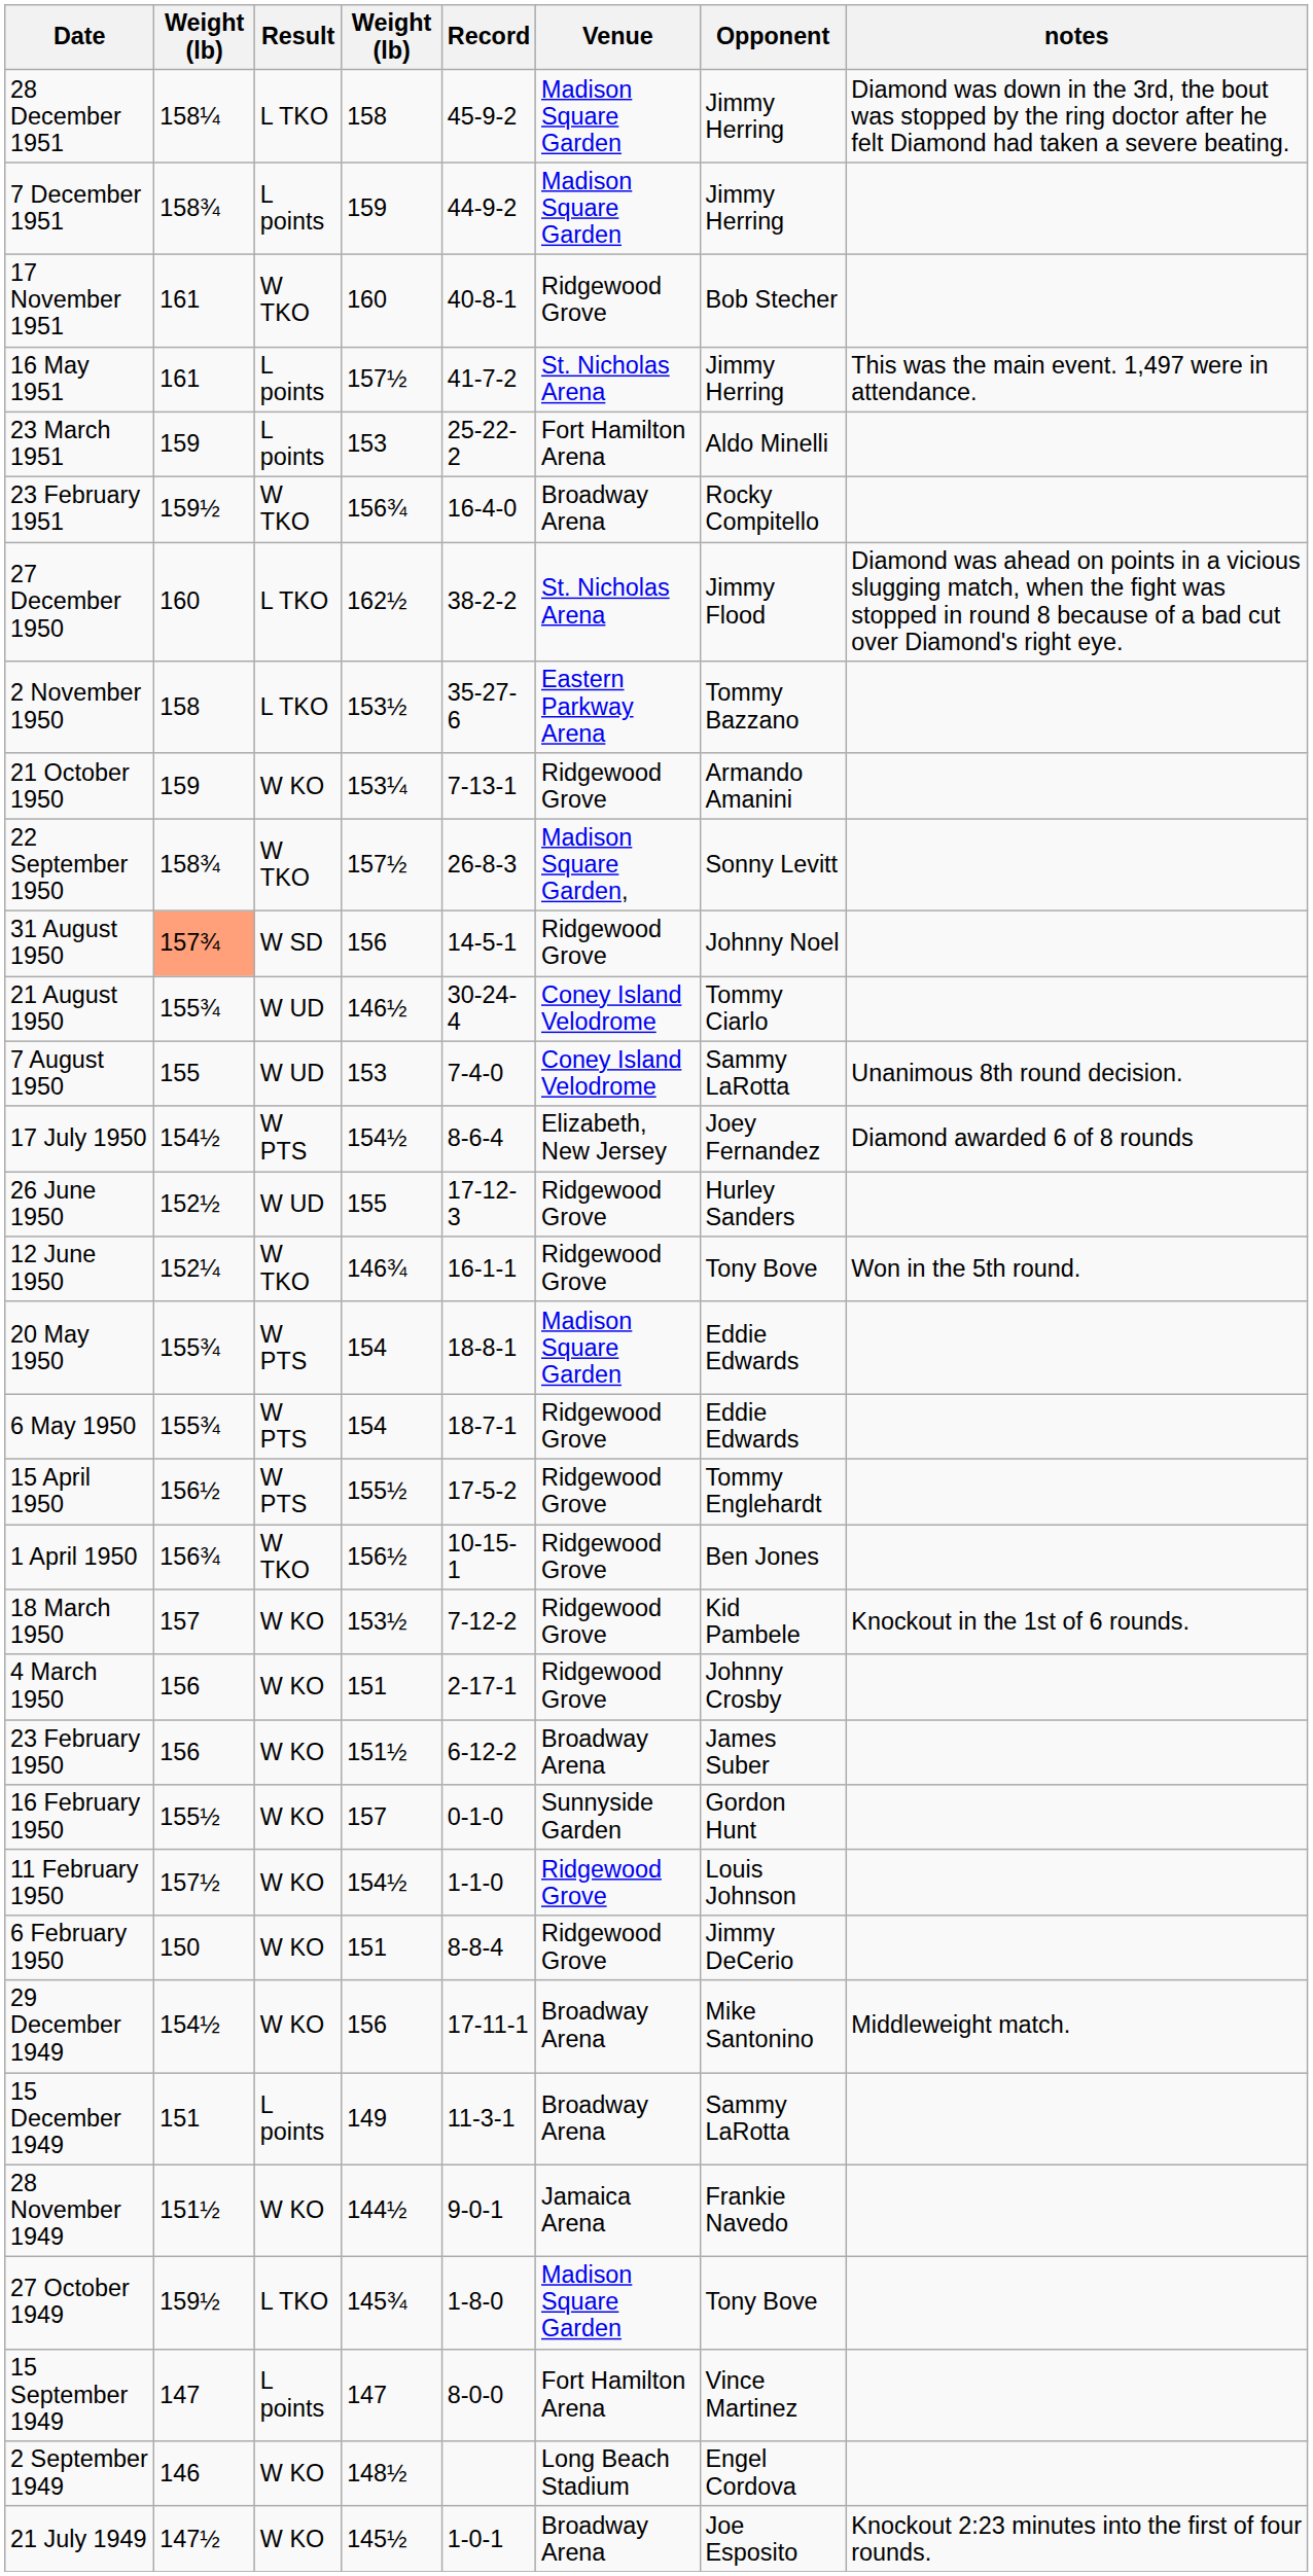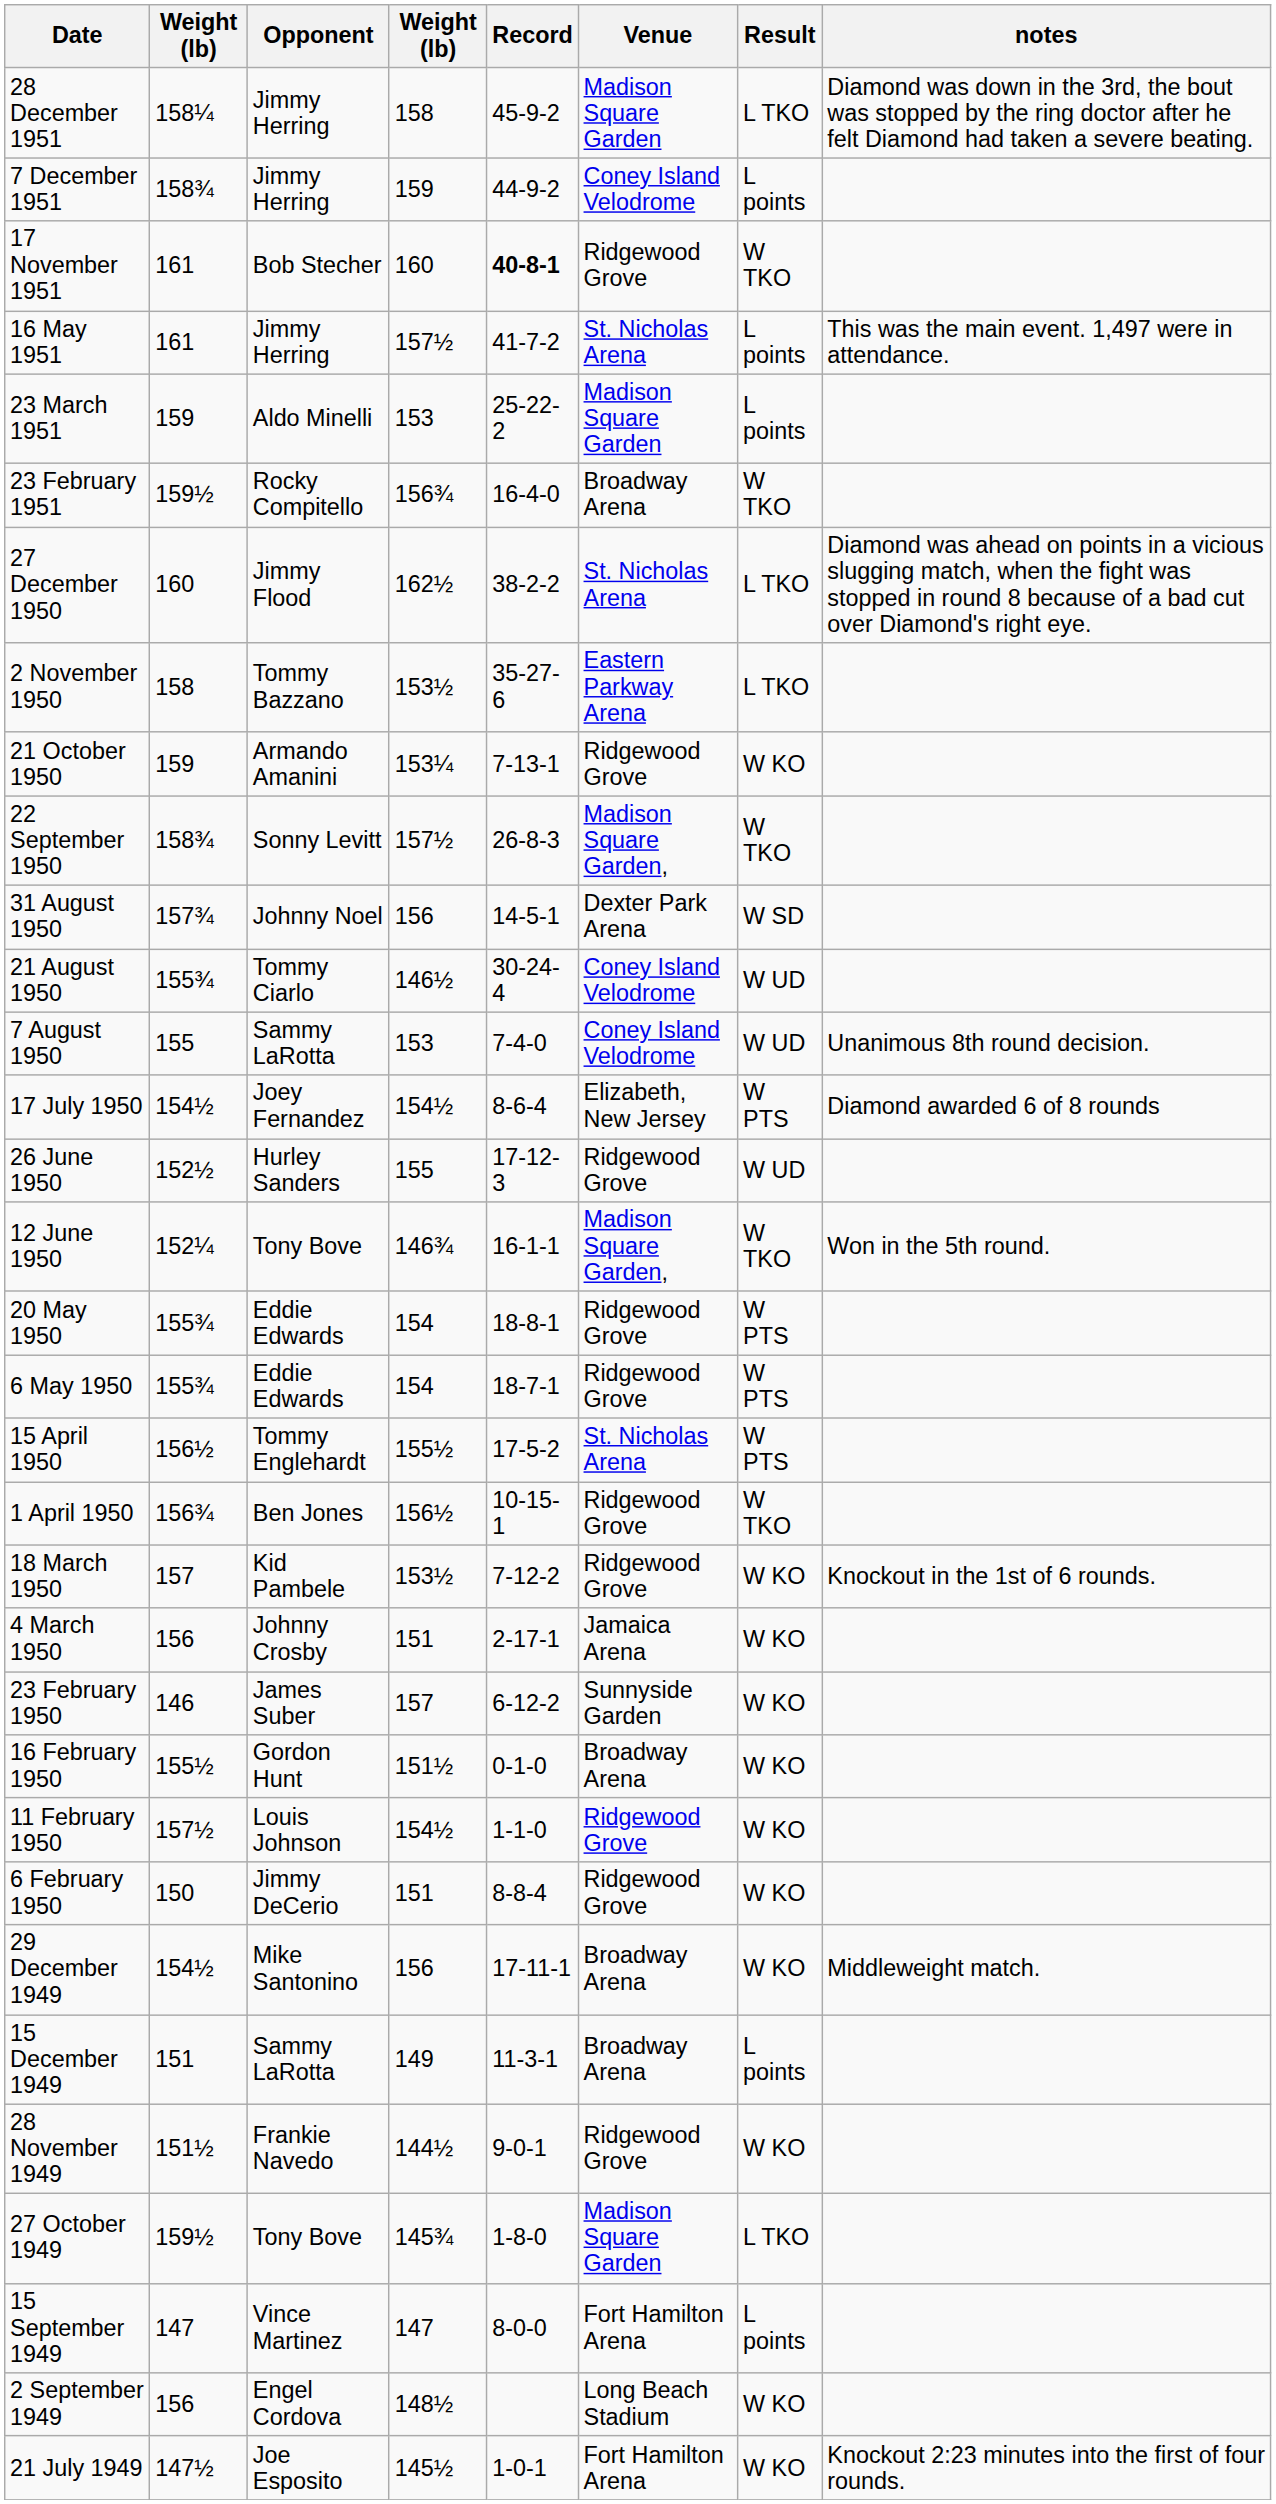columns swapped: Opponent <-> Result
7 December 1951 | Venue: Madison Square Garden -> Coney Island Velodrome
17 November 1951 | Record: normal -> bold
23 March 1951 | Venue: Fort Hamilton Arena -> Madison Square Garden
31 August 1950 | column 2: lightsalmon background -> no background
31 August 1950 | Venue: Ridgewood Grove -> Dexter Park Arena
12 June 1950 | Venue: Ridgewood Grove -> Madison Square Garden,
20 May 1950 | Venue: Madison Square Garden -> Ridgewood Grove
15 April 1950 | Venue: Ridgewood Grove -> St. Nicholas Arena
4 March 1950 | Venue: Ridgewood Grove -> Jamaica Arena
23 February 1950 | column 2: 156 -> 146
23 February 1950 | column 4: 151½ -> 157
23 February 1950 | Venue: Broadway Arena -> Sunnyside Garden
16 February 1950 | column 4: 157 -> 151½
16 February 1950 | Venue: Sunnyside Garden -> Broadway Arena
28 November 1949 | Venue: Jamaica Arena -> Ridgewood Grove
2 September 1949 | column 2: 146 -> 156
21 July 1949 | Venue: Broadway Arena -> Fort Hamilton Arena
